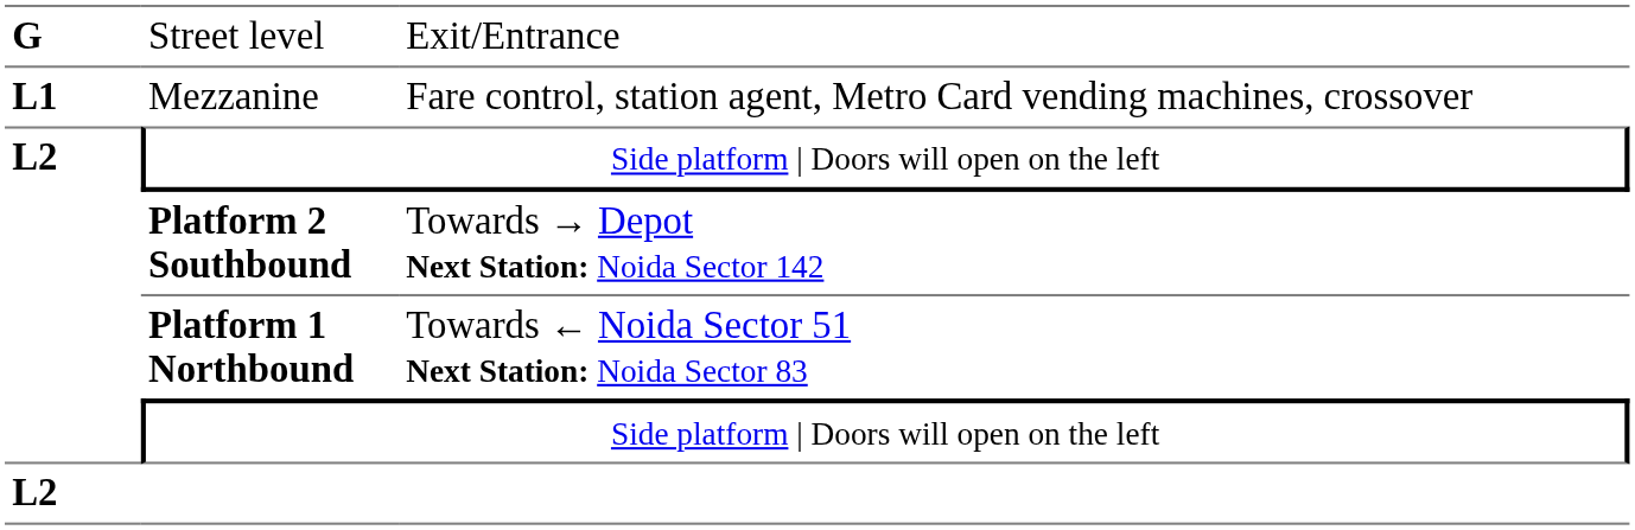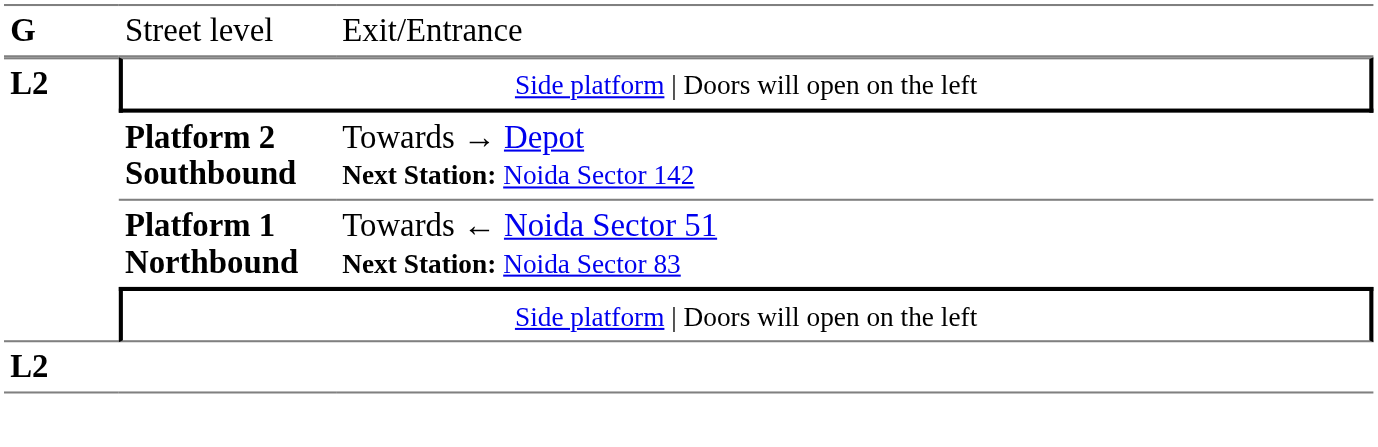- row: L1 | Mezzanine | Fare control, station agent, Metro Card vending machines, crossover
